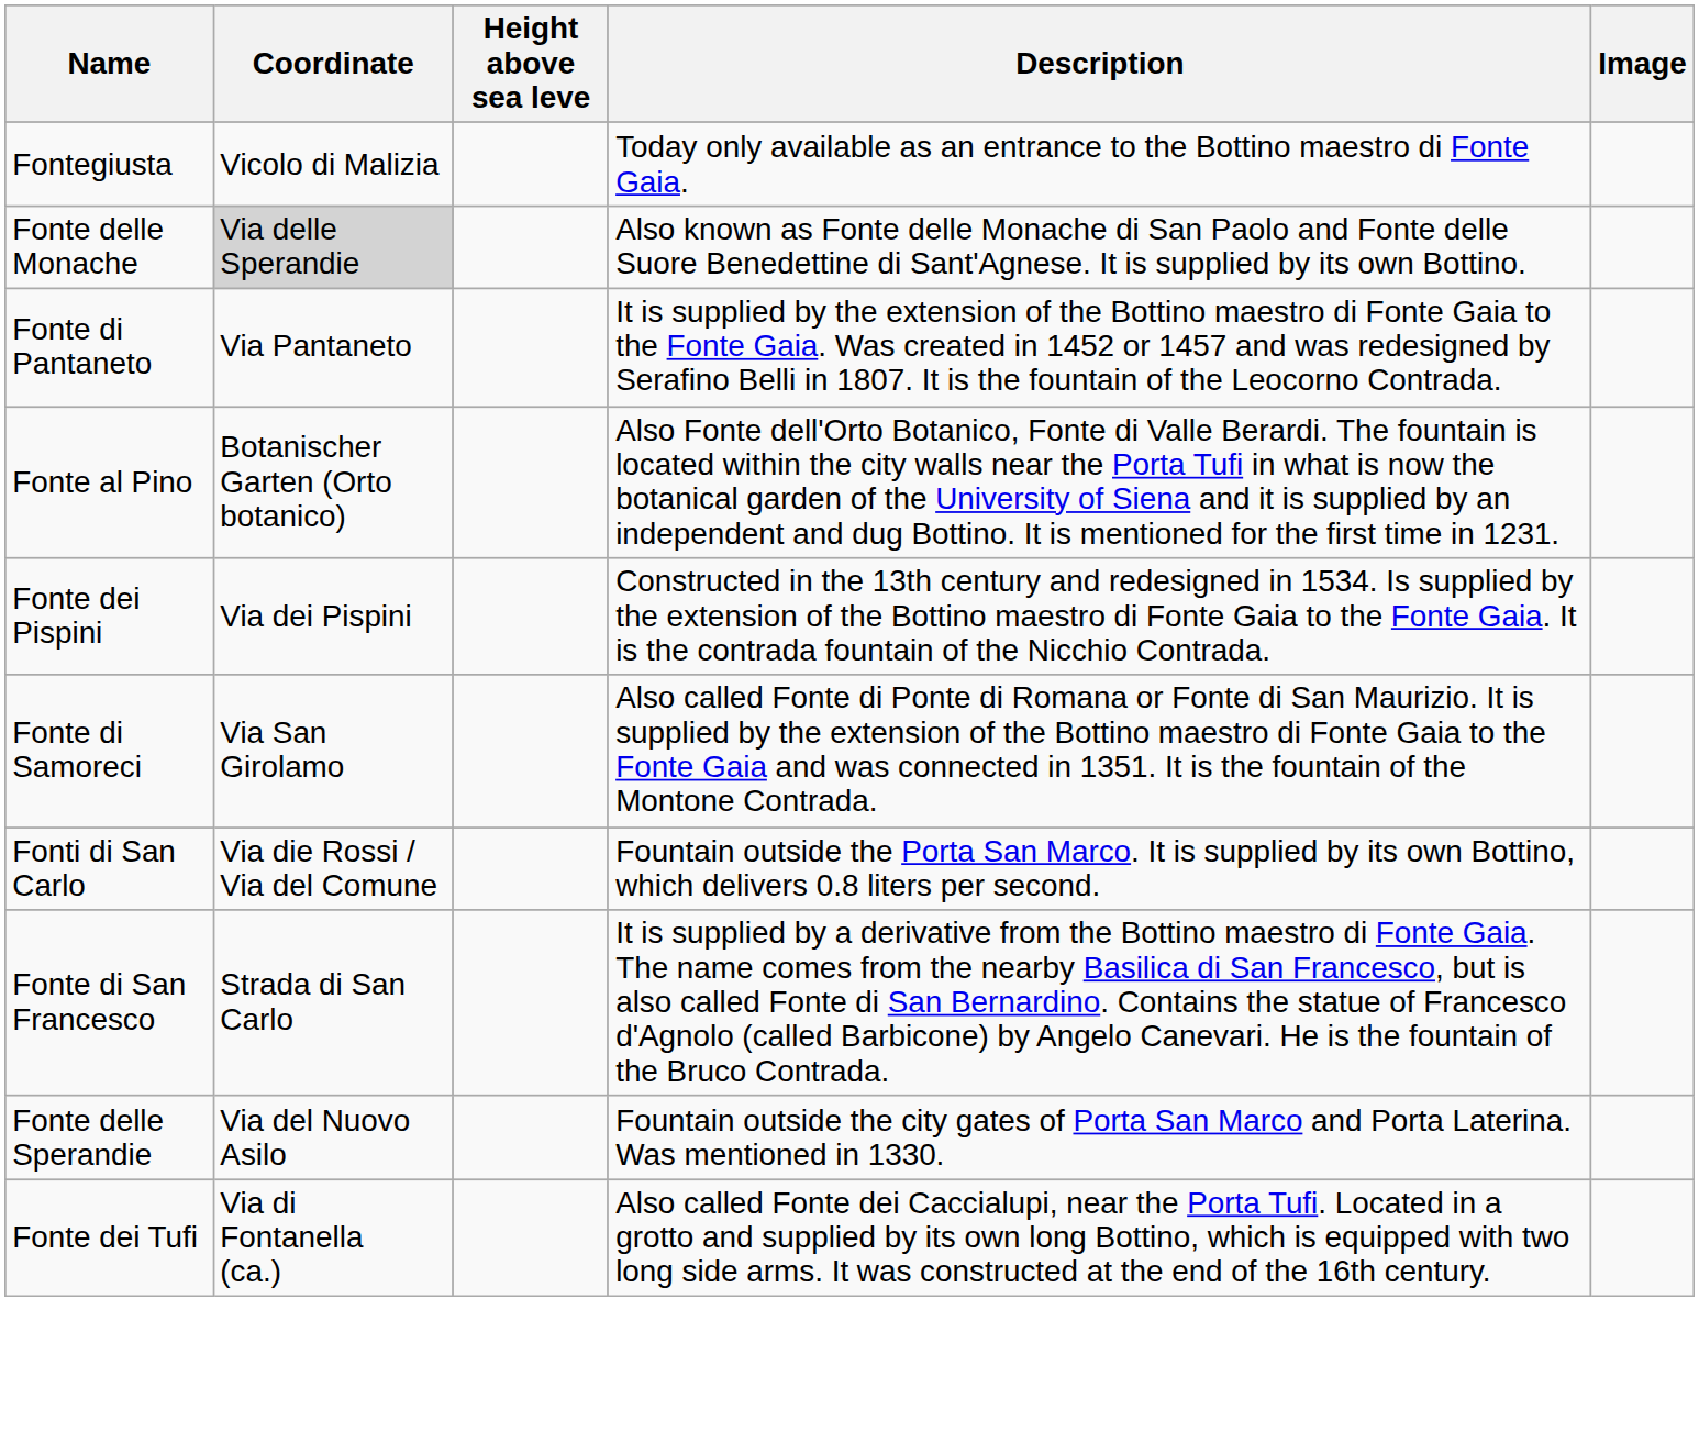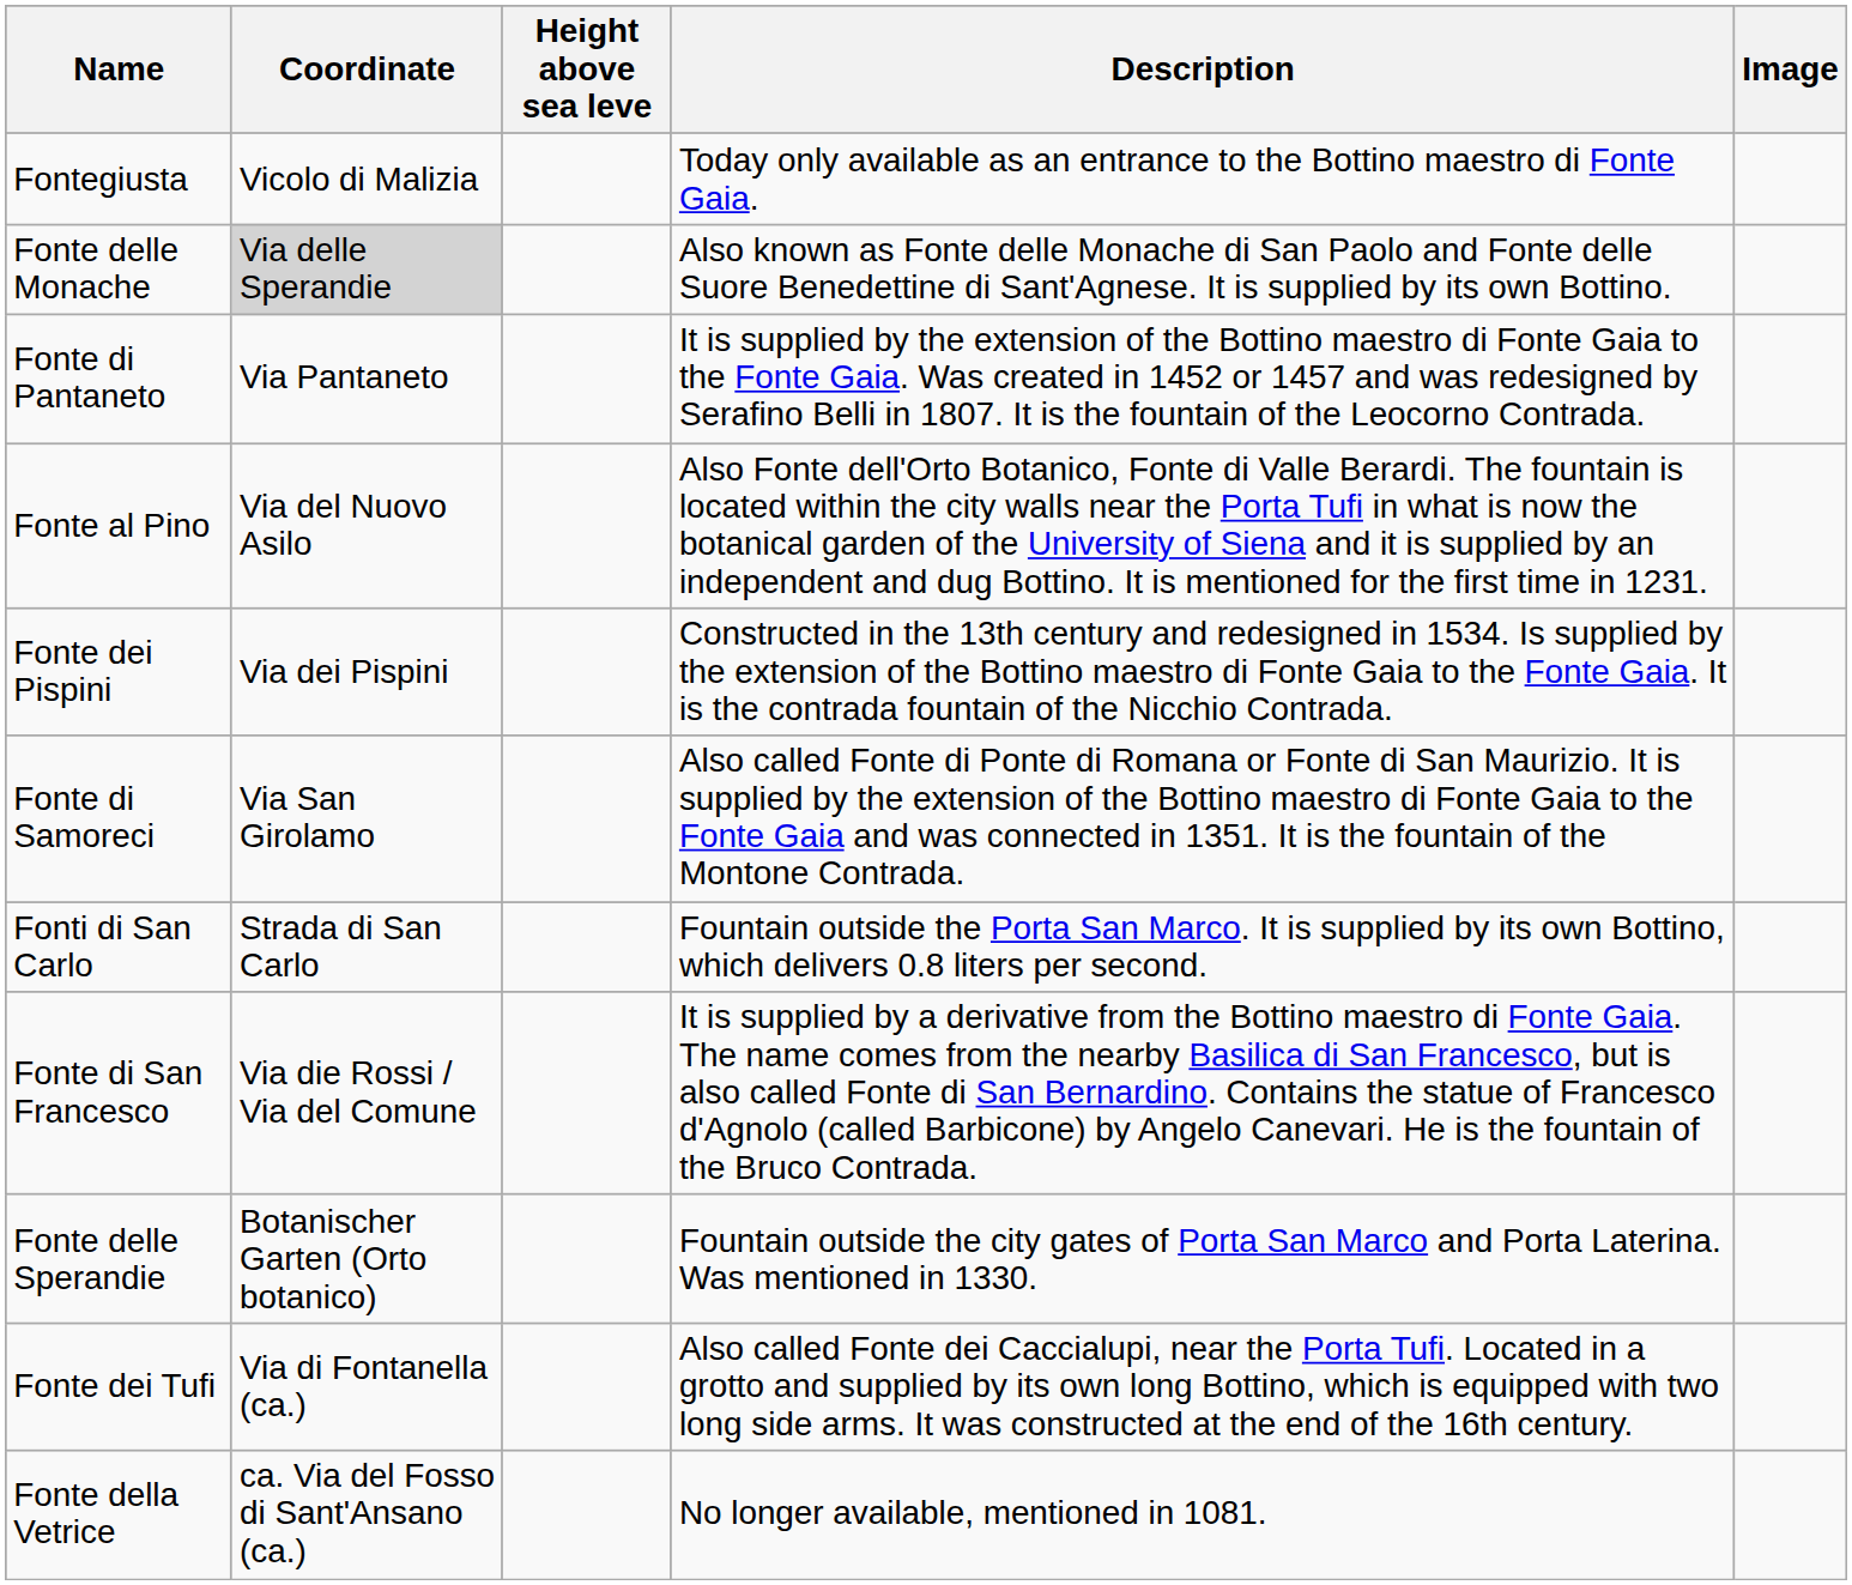Fonte al Pino | Coordinate: Botanischer Garten (Orto botanico) -> Via del Nuovo Asilo
Fonti di San Carlo | Coordinate: Via die Rossi / Via del Comune -> Strada di San Carlo
Fonte di San Francesco | Coordinate: Strada di San Carlo -> Via die Rossi / Via del Comune
Fonte delle Sperandie | Coordinate: Via del Nuovo Asilo -> Botanischer Garten (Orto botanico)
+ row: Fonte della Vetrice | ca. Via del Fosso di Sant'Ansano (ca.) | No longer available, mentioned in 1081.
